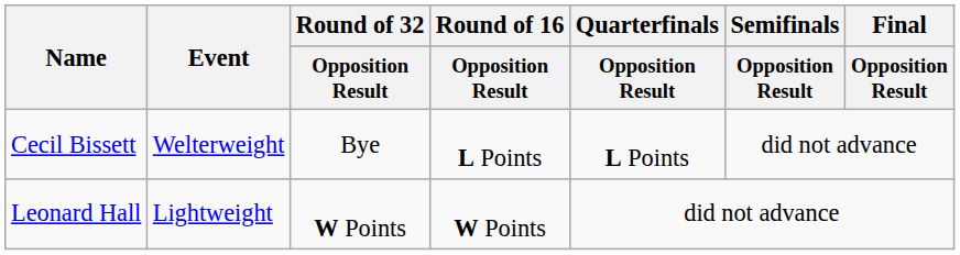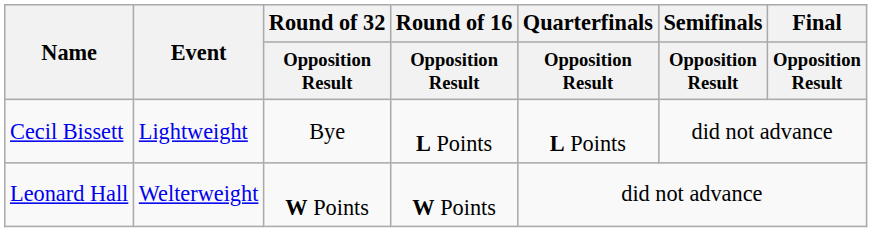Cecil Bissett | Event: Welterweight -> Lightweight
Leonard Hall | Event: Lightweight -> Welterweight
